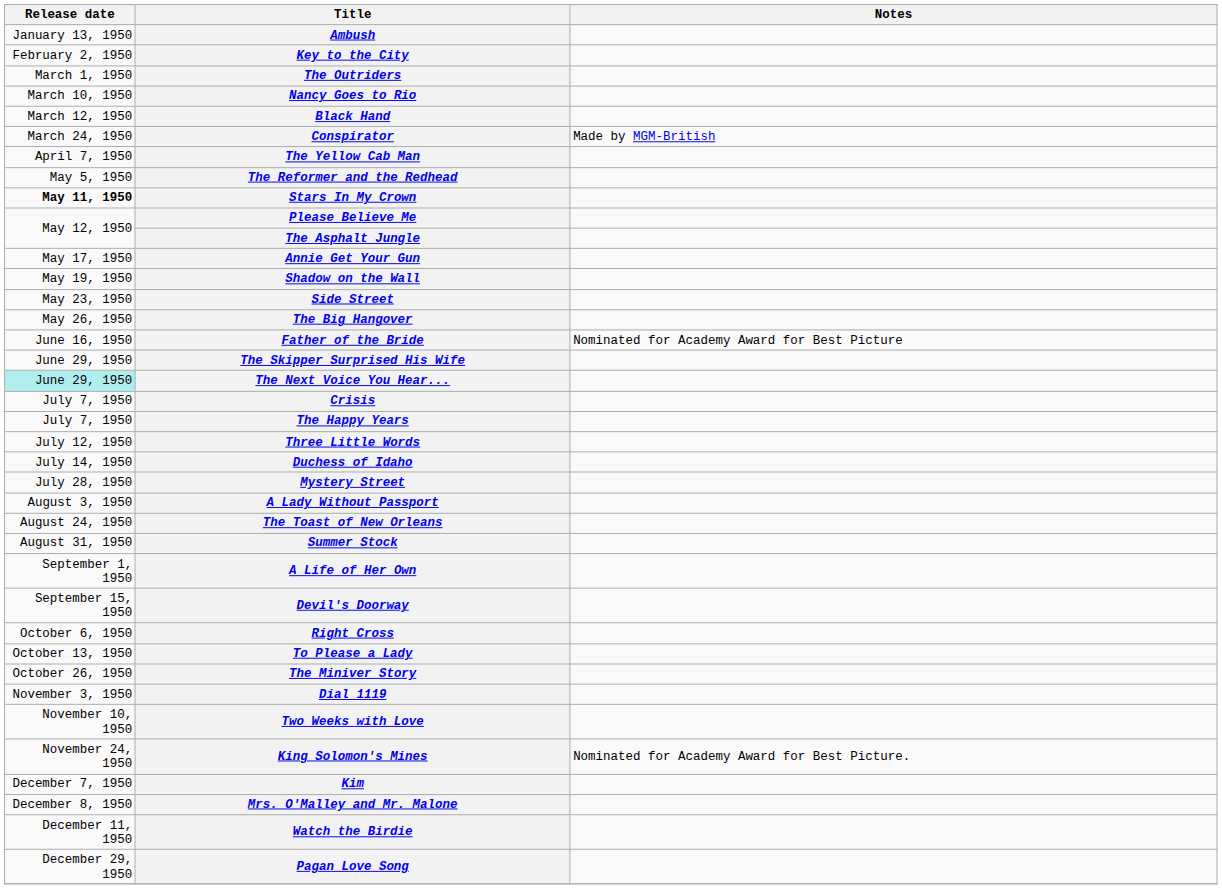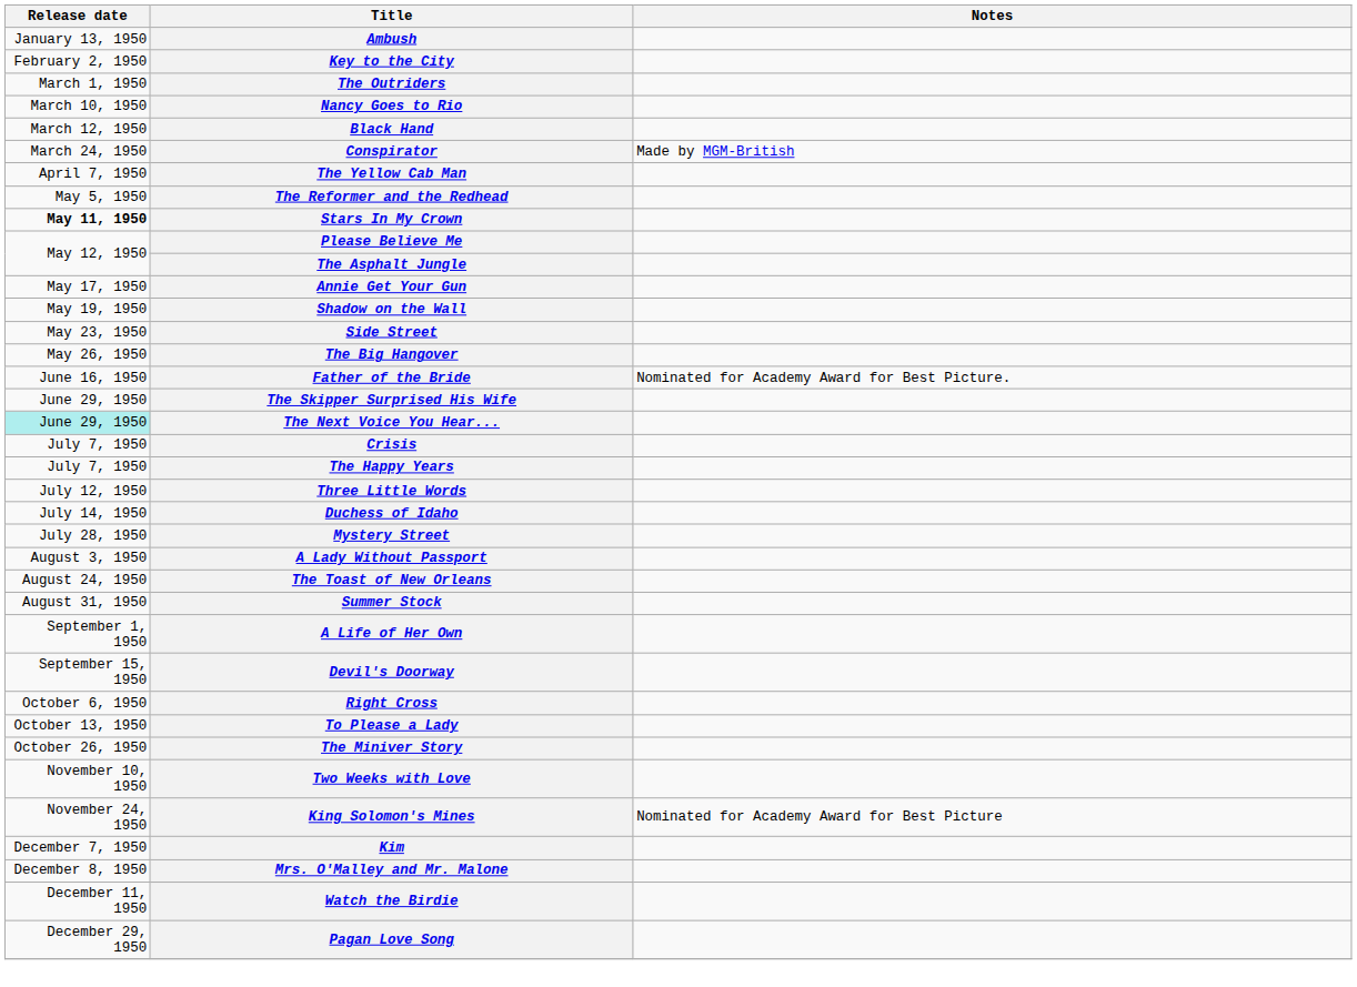Father of the Bride | Notes: Nominated for Academy Award for Best Picture -> Nominated for Academy Award for Best Picture.
- row: November 3, 1950 | Dial 1119
King Solomon's Mines | Notes: Nominated for Academy Award for Best Picture. -> Nominated for Academy Award for Best Picture
